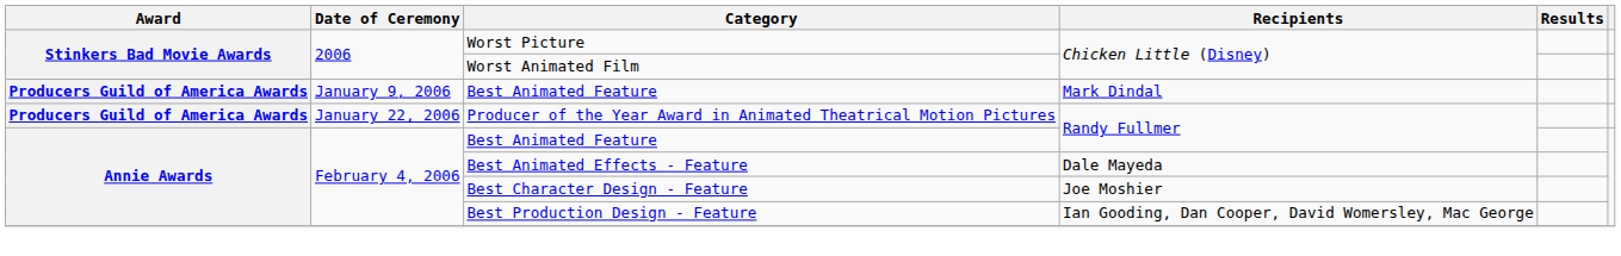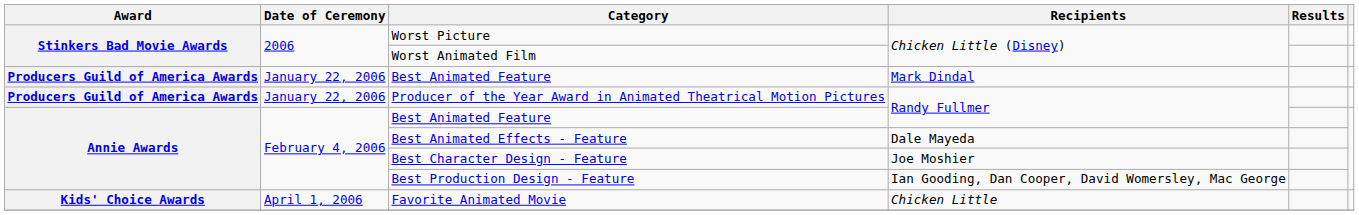Best Animated Feature / Mark Dindal | Date of Ceremony: January 9, 2006 -> January 22, 2006
+ row: Kids' Choice Awards | April 1, 2006 | Favorite Animated Movie | Chicken Little
